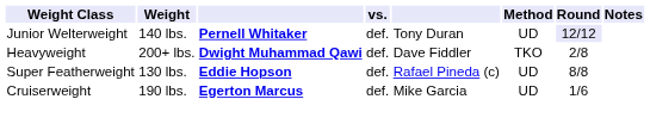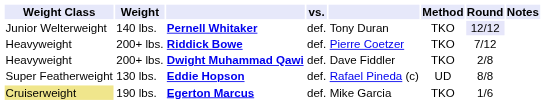Pernell Whitaker | Method: UD -> TKO
+ row: Heavyweight | 200+ lbs. | Riddick Bowe | def. | Pierre Coetzer | TKO | 7/12
Egerton Marcus | Weight Class: no background -> khaki background
Egerton Marcus | Method: UD -> TKO
